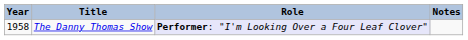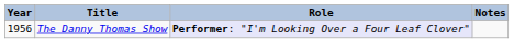The Danny Thomas Show | Year: 1958 -> 1956
